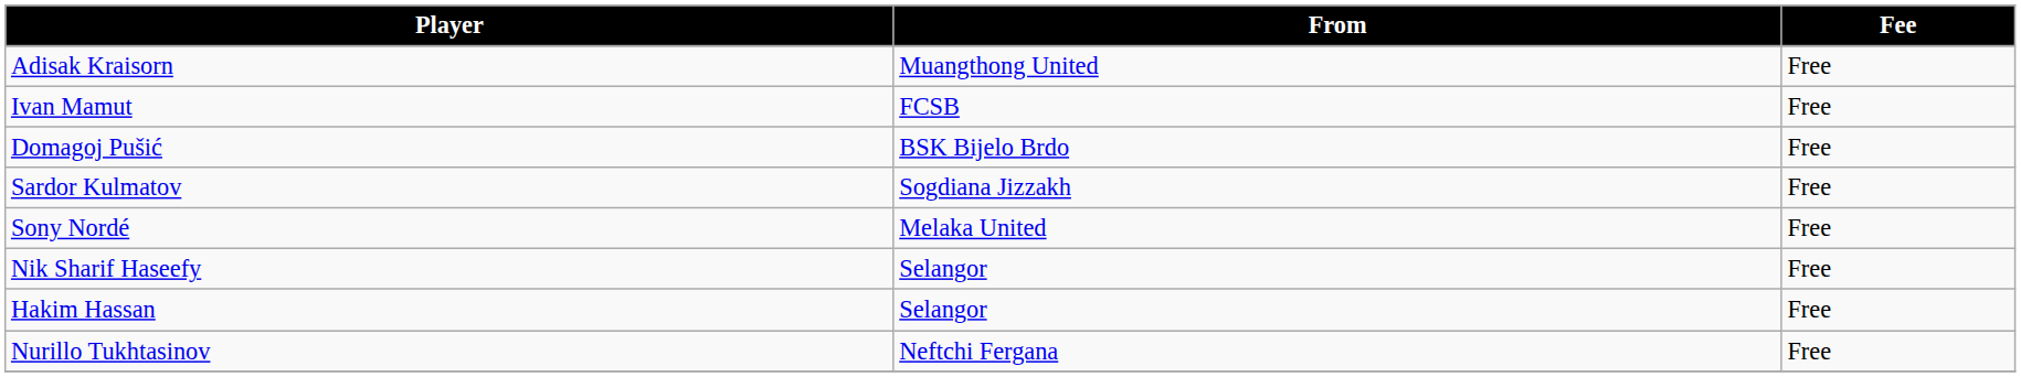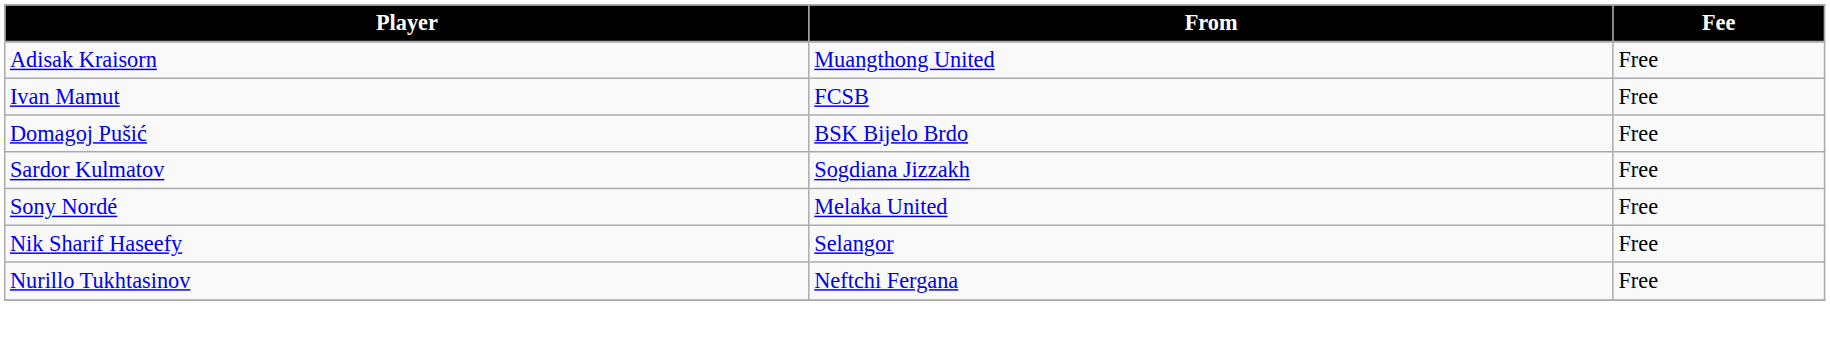- row: Hakim Hassan | Selangor | Free
